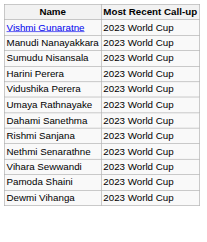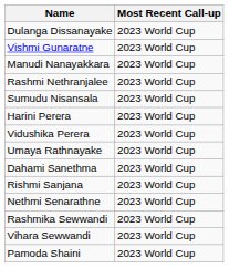+ row: Dulanga Dissanayake | 2023 World Cup
+ row: Rashmi Nethranjalee | 2023 World Cup
+ row: Rashmika Sewwandi | 2023 World Cup
- row: Dewmi Vihanga | 2023 World Cup
